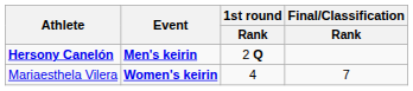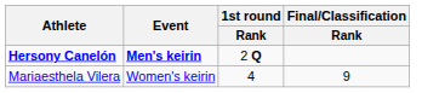Mariaesthela Vilera | Event: bold -> normal
Mariaesthela Vilera | Final/Classification / Rank: 7 -> 9
